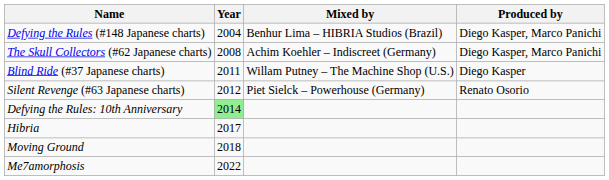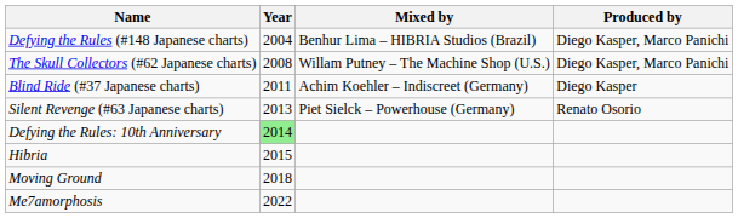The Skull Collectors (#62 Japanese charts) | Mixed by: Achim Koehler – Indiscreet (Germany) -> Willam Putney – The Machine Shop (U.S.)
Blind Ride (#37 Japanese charts) | Mixed by: Willam Putney – The Machine Shop (U.S.) -> Achim Koehler – Indiscreet (Germany)
Silent Revenge (#63 Japanese charts) | Year: 2012 -> 2013
Hibria | Year: 2017 -> 2015
